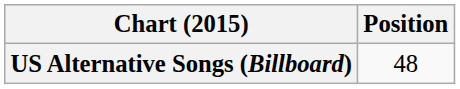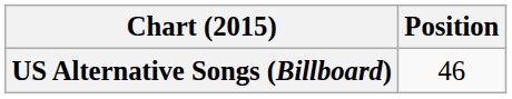US Alternative Songs (Billboard) | Position: 48 -> 46
